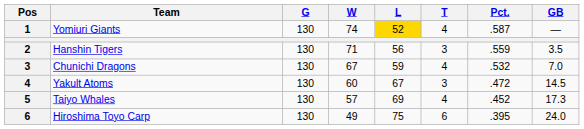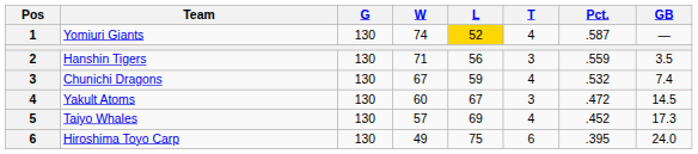Chunichi Dragons | GB: 7.0 -> 7.4
